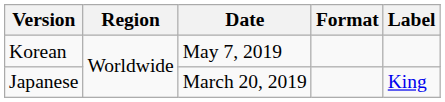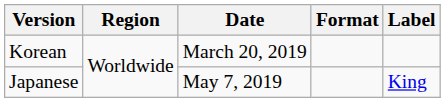Korean | Date: May 7, 2019 -> March 20, 2019
Japanese | Date: March 20, 2019 -> May 7, 2019
